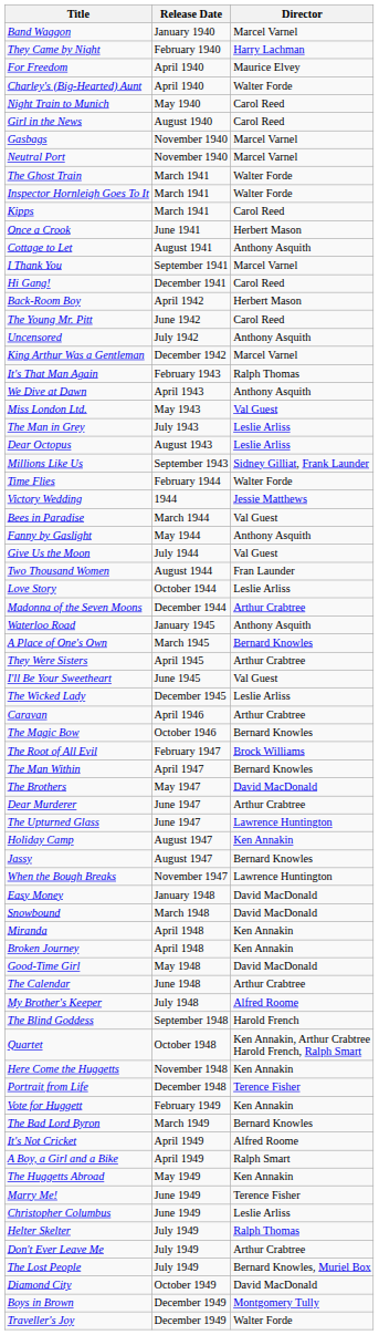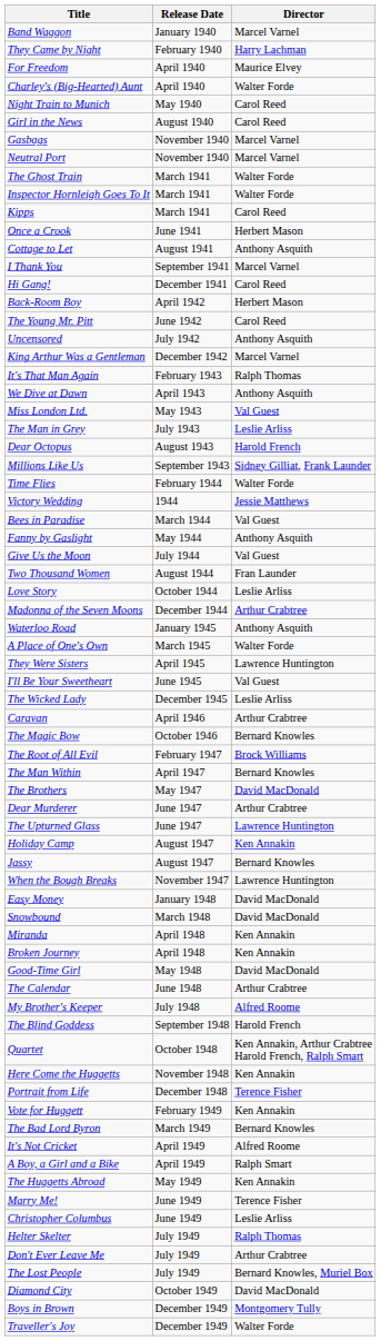Dear Octopus | Director: Leslie Arliss -> Harold French
A Place of One's Own | Director: Bernard Knowles -> Walter Forde
They Were Sisters | Director: Arthur Crabtree -> Lawrence Huntington
